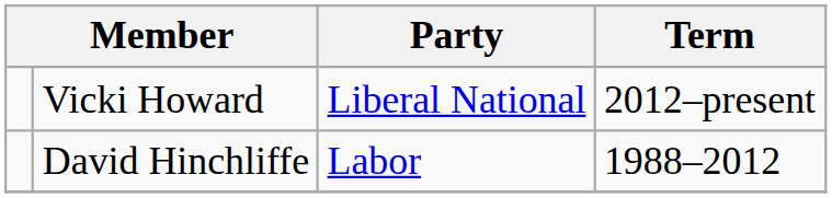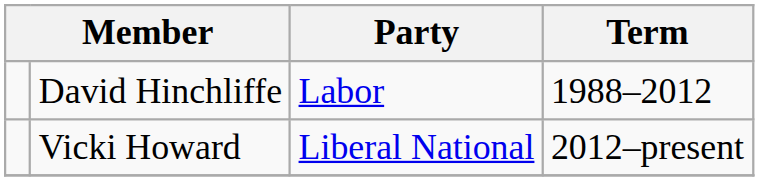rows swapped: David Hinchliffe <-> Vicki Howard
